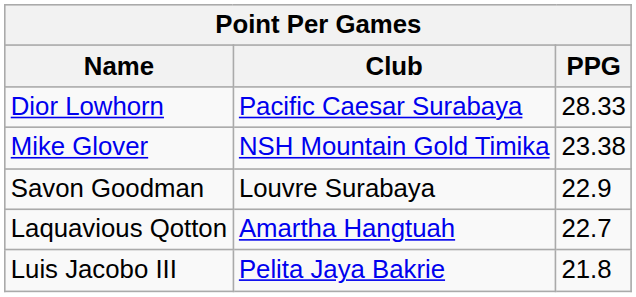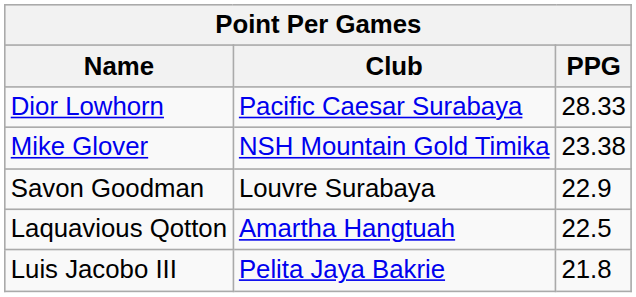Laquavious Qotton | PPG: 22.7 -> 22.5
